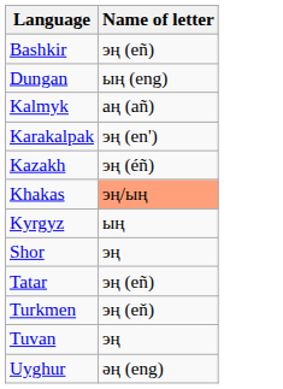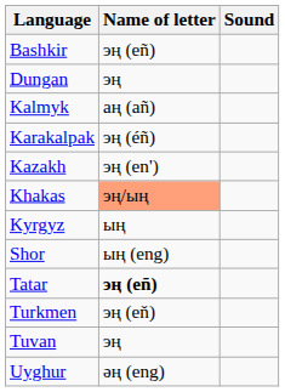+ column: Sound
Dungan | Name of letter: ың (eng) -> эң
Karakalpak | Name of letter: эң (en') -> эң (éñ)
Kazakh | Name of letter: эң (éñ) -> эң (en')
Shor | Name of letter: эң -> ың (eng)
Tatar | Name of letter: normal -> bold
